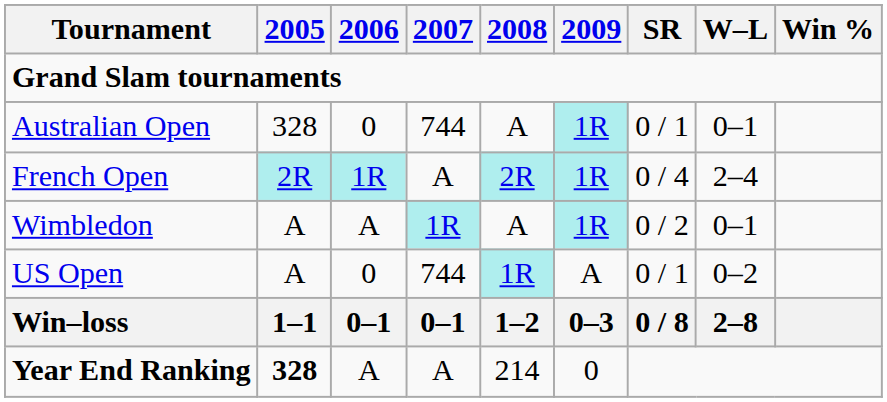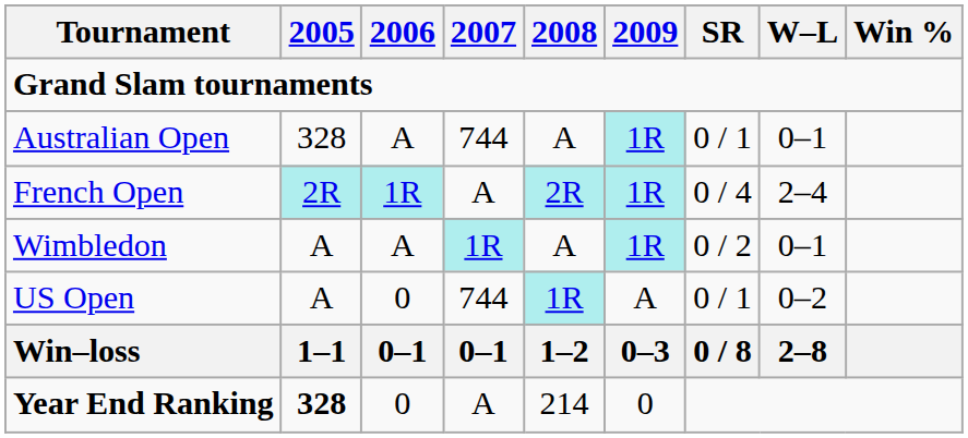Australian Open | 2006: 0 -> A
Year End Ranking | 2006: A -> 0
